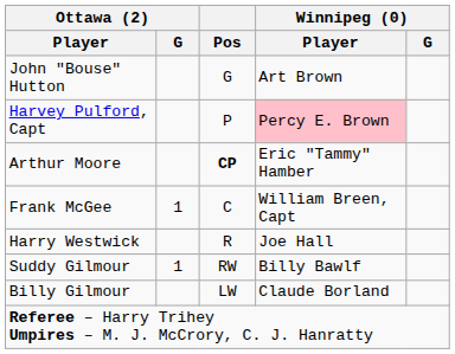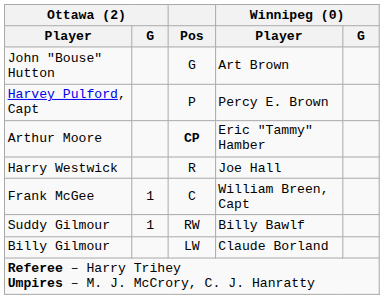Harvey Pulford, Capt | Winnipeg (0) / Player: pink background -> no background
rows swapped: Harry Westwick <-> Frank McGee
